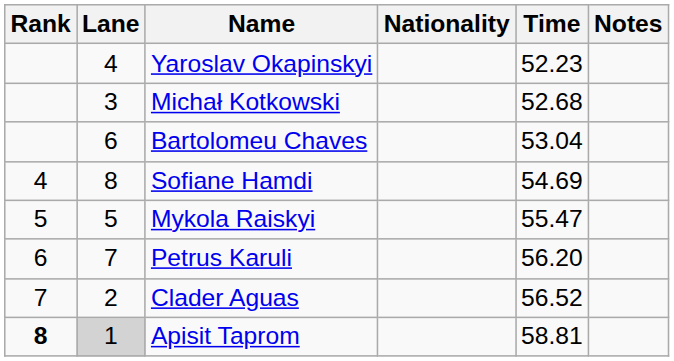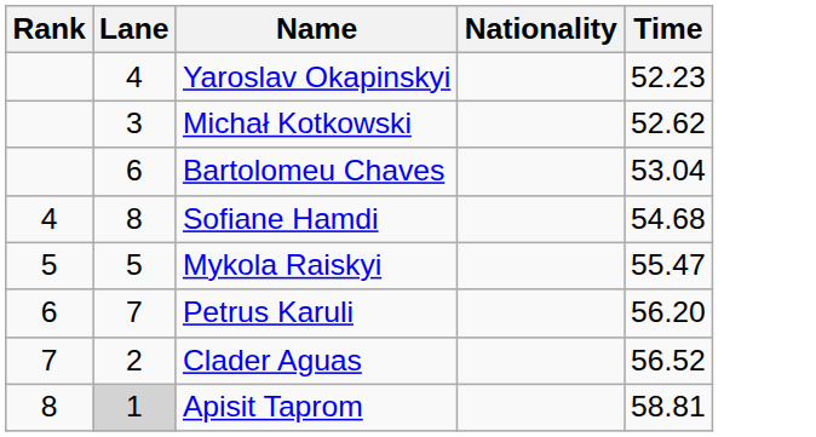- column: Notes
Michał Kotkowski | Time: 52.68 -> 52.62
Sofiane Hamdi | Time: 54.69 -> 54.68
Apisit Taprom | Rank: bold -> normal
